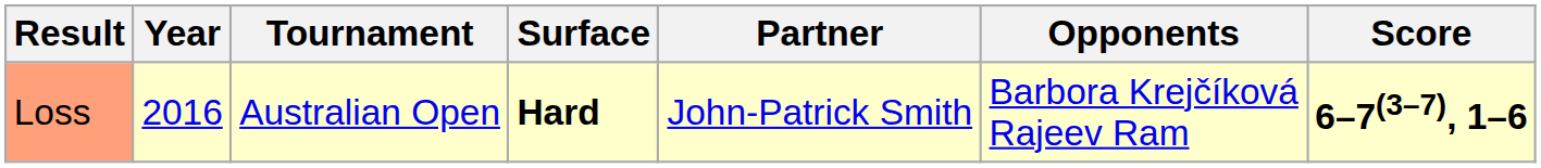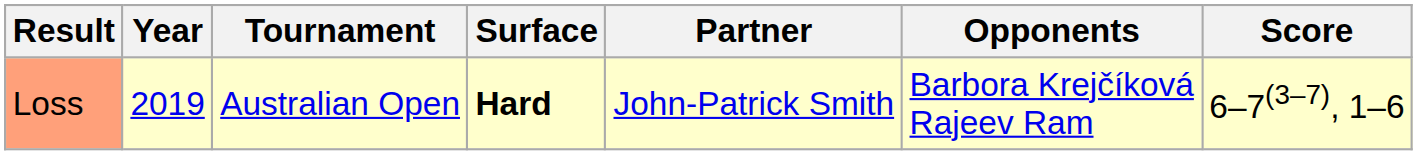Loss | Year: 2016 -> 2019
Loss | Score: bold -> normal
